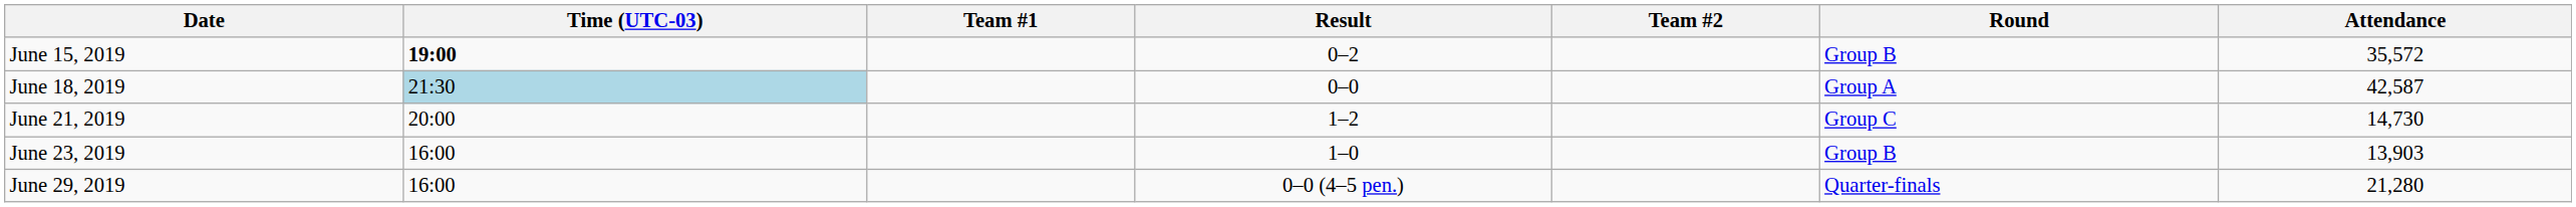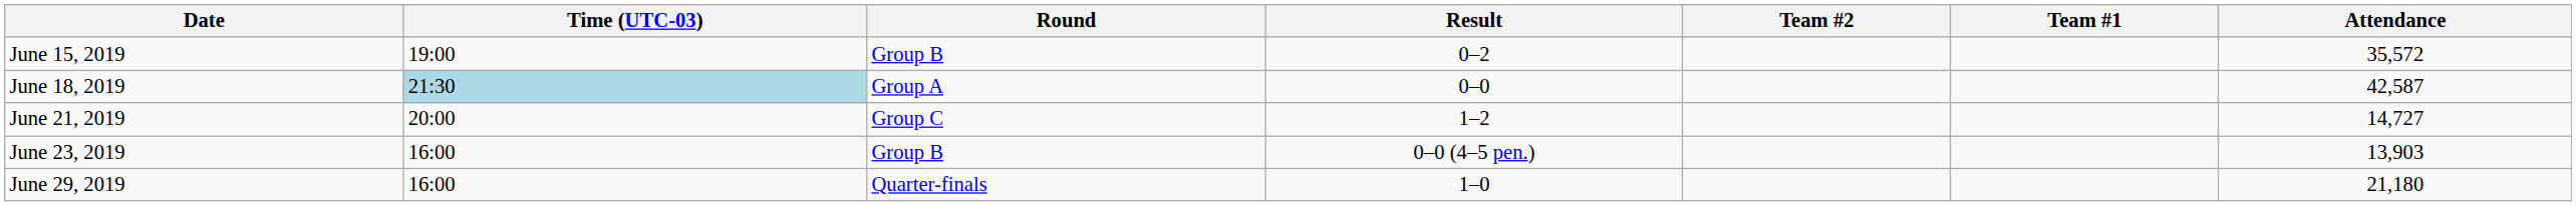columns swapped: Team #1 <-> Round
June 15, 2019 | Time (UTC-03): bold -> normal
June 21, 2019 | Attendance: 14,730 -> 14,727
June 23, 2019 | Result: 1–0 -> 0–0 (4–5 pen.)
June 29, 2019 | Result: 0–0 (4–5 pen.) -> 1–0
June 29, 2019 | Attendance: 21,280 -> 21,180
